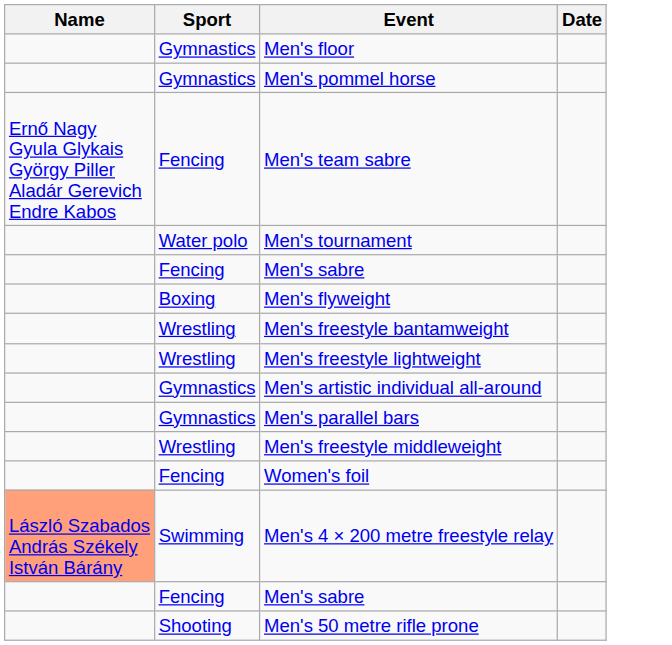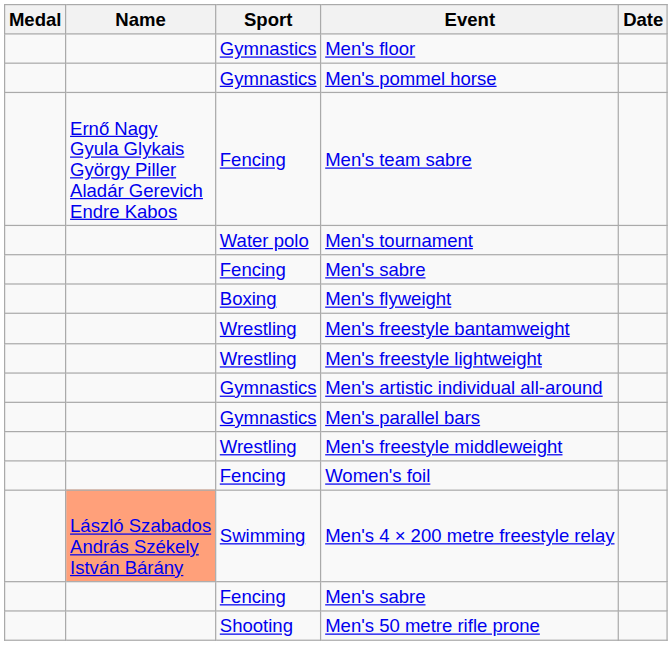+ column: Medal
